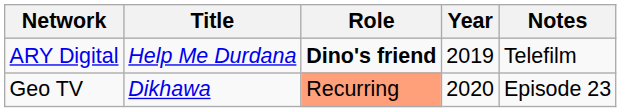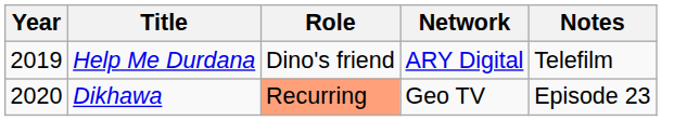columns swapped: Year <-> Network
Help Me Durdana | Role: bold -> normal
